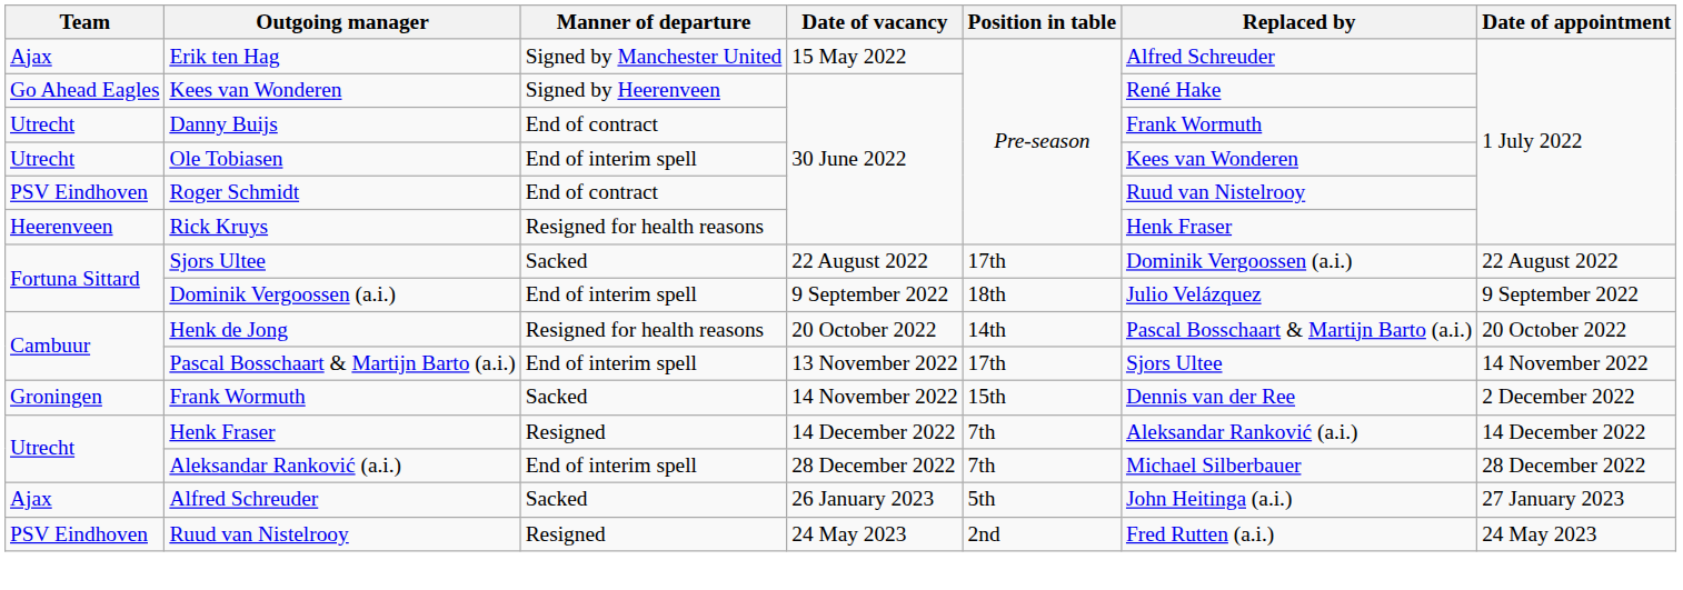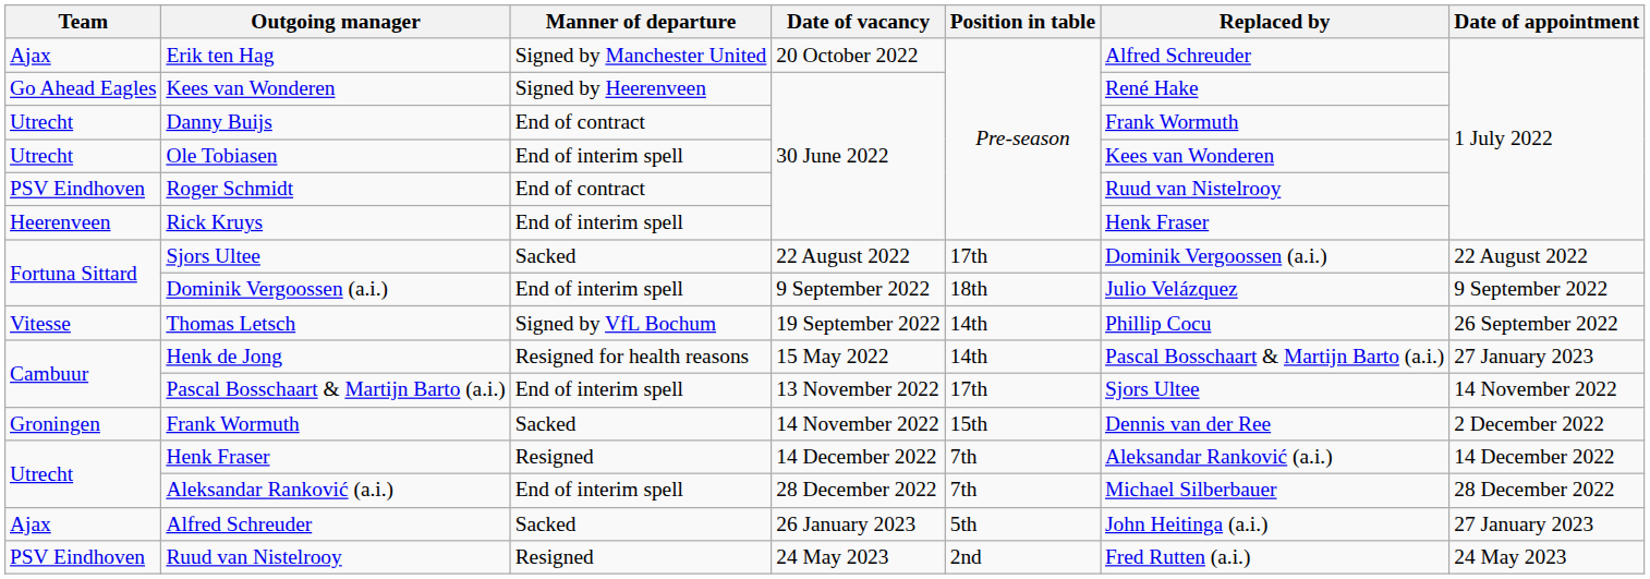Erik ten Hag | Date of vacancy: 15 May 2022 -> 20 October 2022
Rick Kruys | Manner of departure: Resigned for health reasons -> End of interim spell
+ row: Vitesse | Thomas Letsch | Signed by VfL Bochum | 19 September 2022 | 14th | Phillip Cocu | 26 September 2022
Henk de Jong | Date of vacancy: 20 October 2022 -> 15 May 2022
Henk de Jong | Date of appointment: 20 October 2022 -> 27 January 2023
